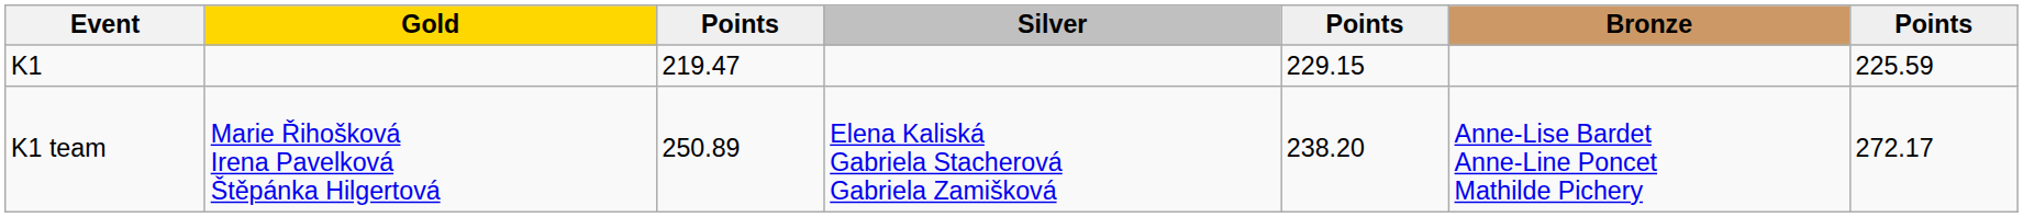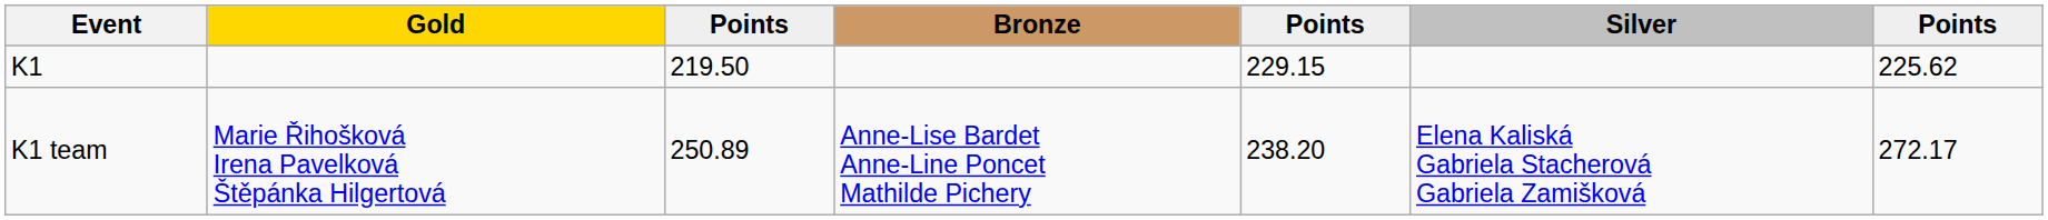columns swapped: Silver <-> Bronze
K1 | column 3: 219.47 -> 219.50
K1 | column 7: 225.59 -> 225.62
